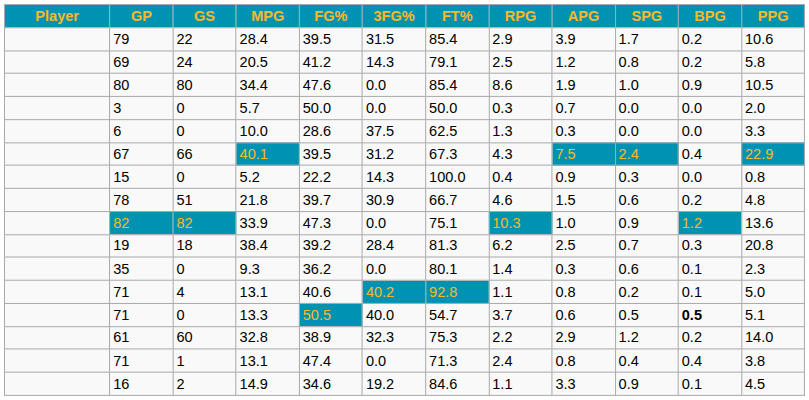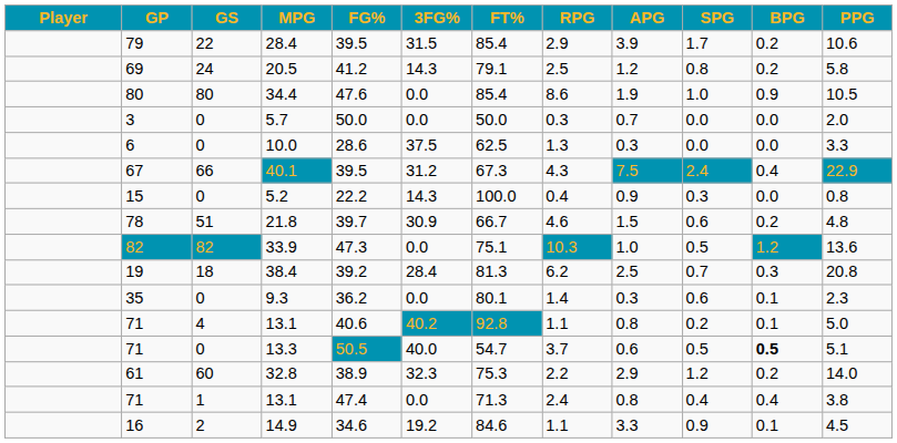33.9 | SPG: 0.9 -> 0.5
